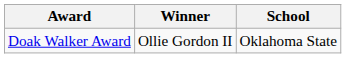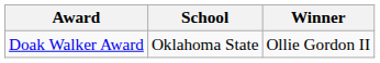columns swapped: Winner <-> School
